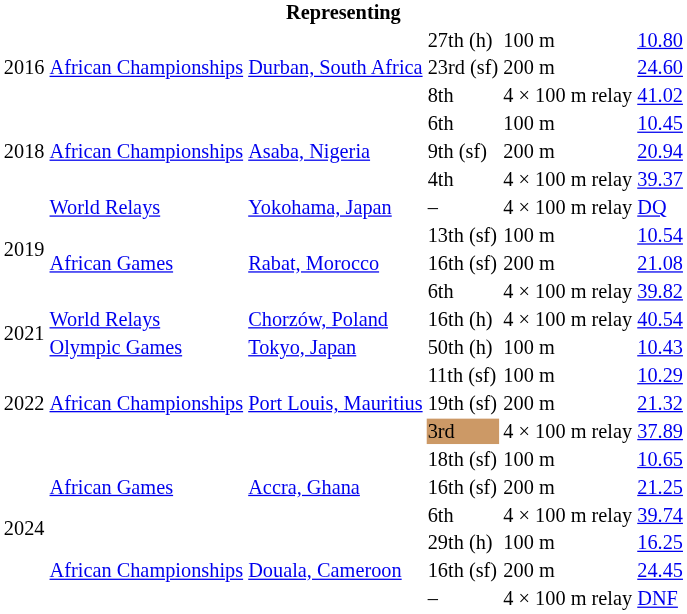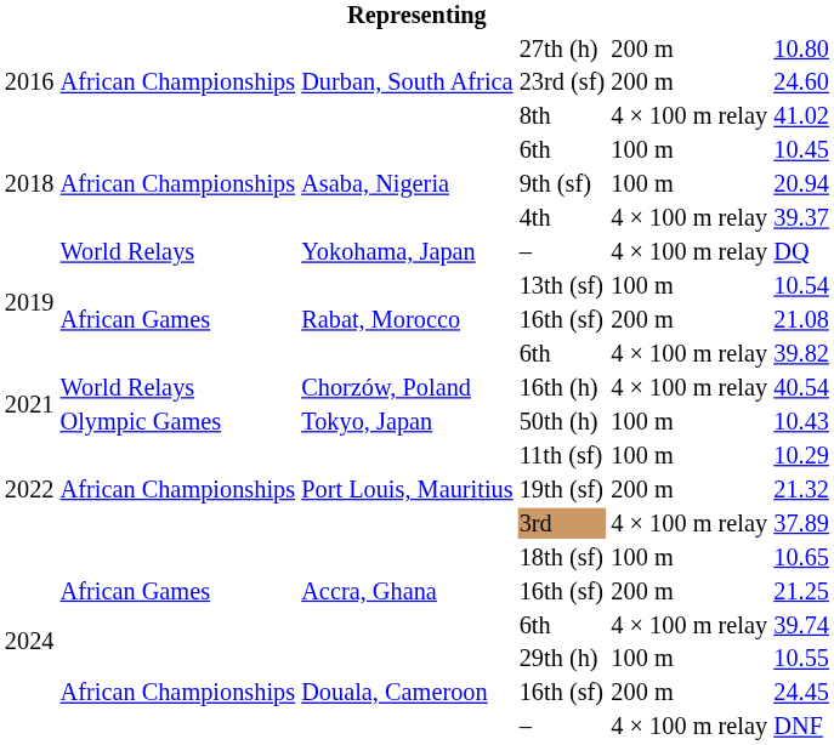27th (h) | column 5: 100 m -> 200 m
9th (sf) | column 5: 200 m -> 100 m
29th (h) | column 6: 16.25 -> 10.55
